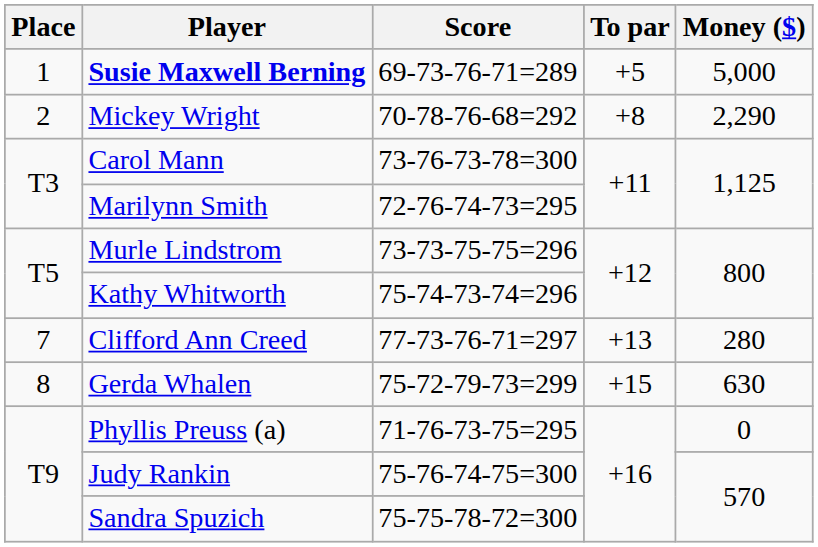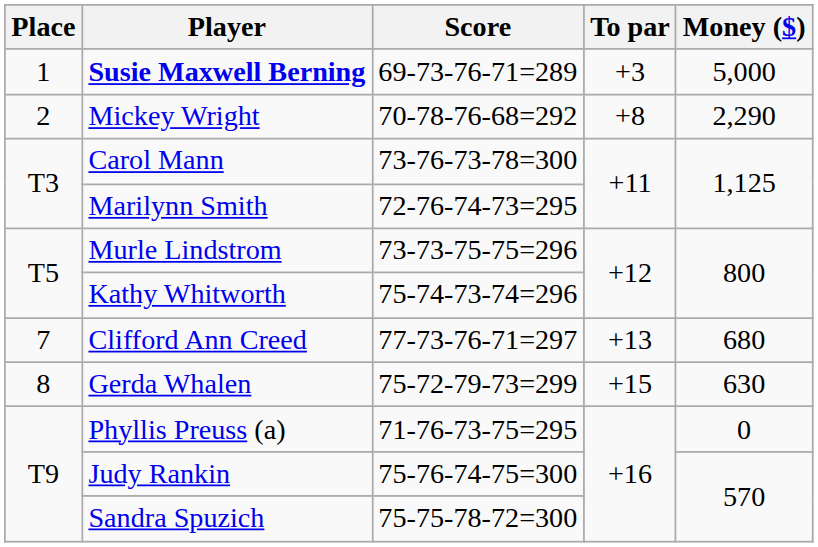Susie Maxwell Berning | To par: +5 -> +3
Clifford Ann Creed | Money ($): 280 -> 680
